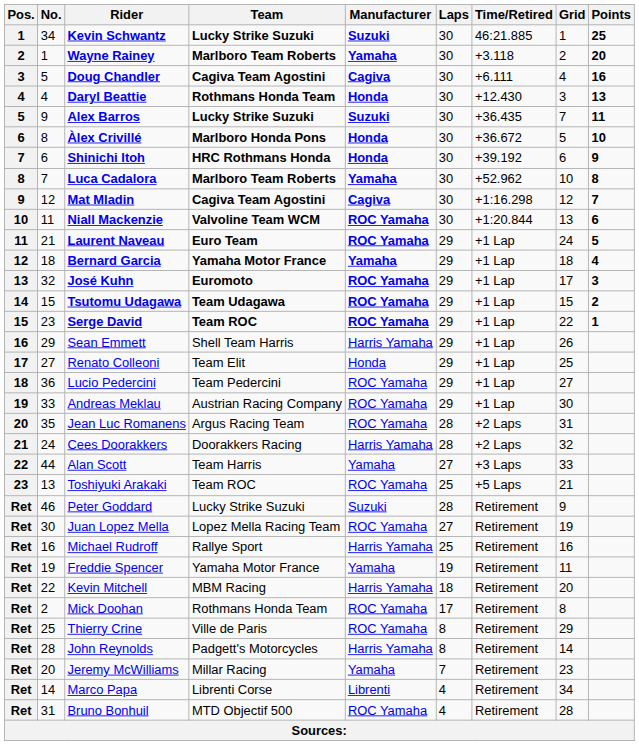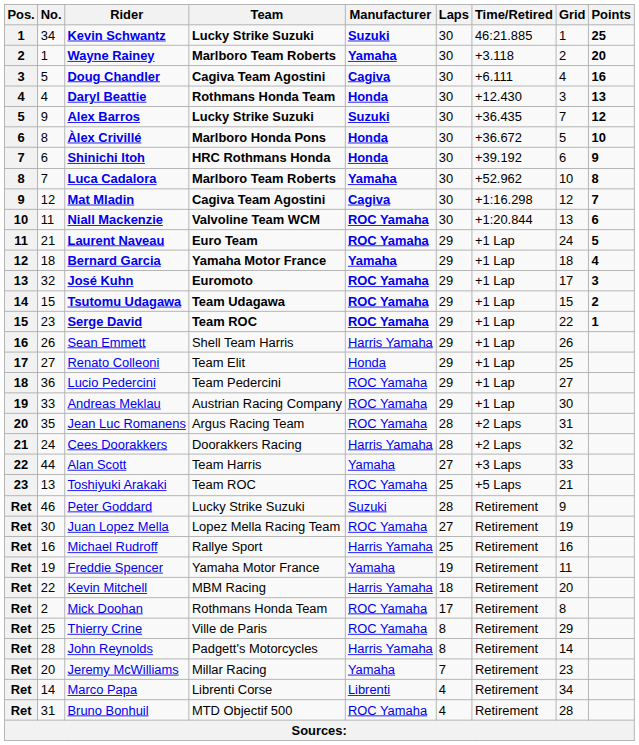Alex Barros | Points: 11 -> 12
Sean Emmett | No.: 29 -> 26
